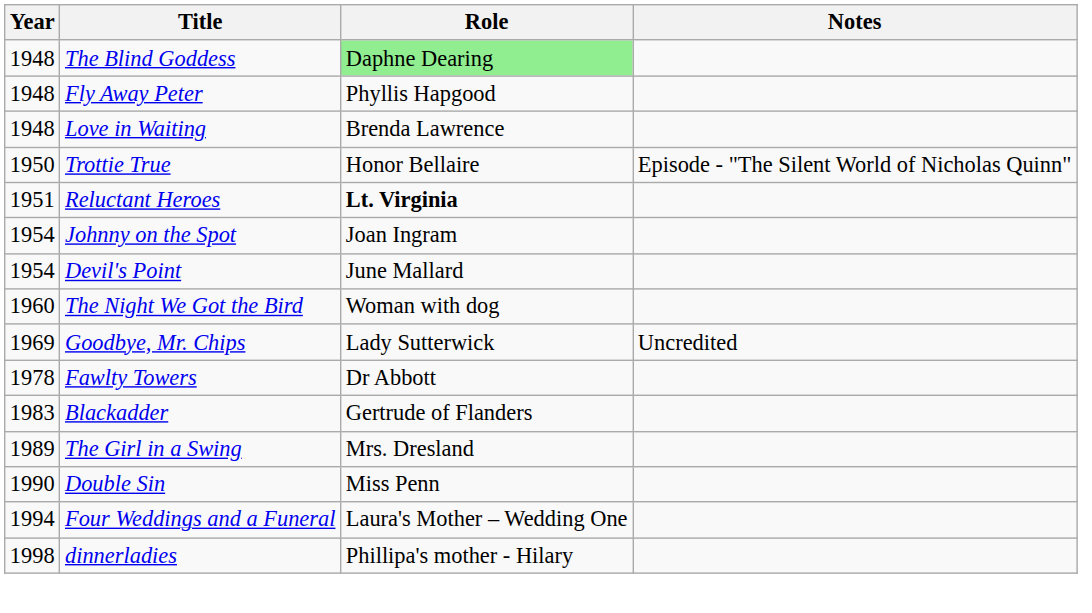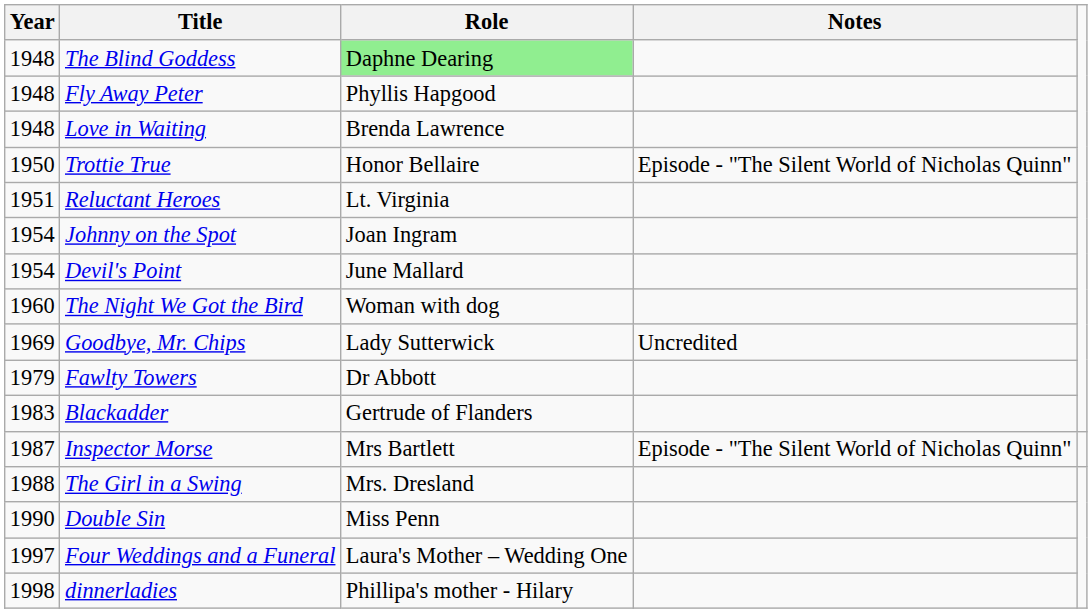Reluctant Heroes | Role: bold -> normal
Fawlty Towers | Year: 1978 -> 1979
+ row: 1987 | Inspector Morse | Mrs Bartlett | Episode - "The Silent World of Nicholas Quinn"
The Girl in a Swing | Year: 1989 -> 1988
Four Weddings and a Funeral | Year: 1994 -> 1997
